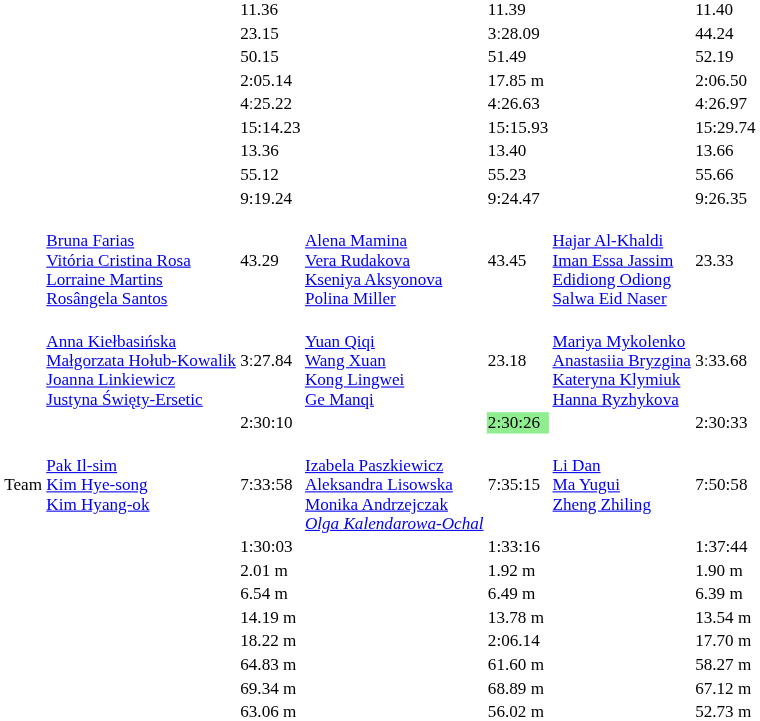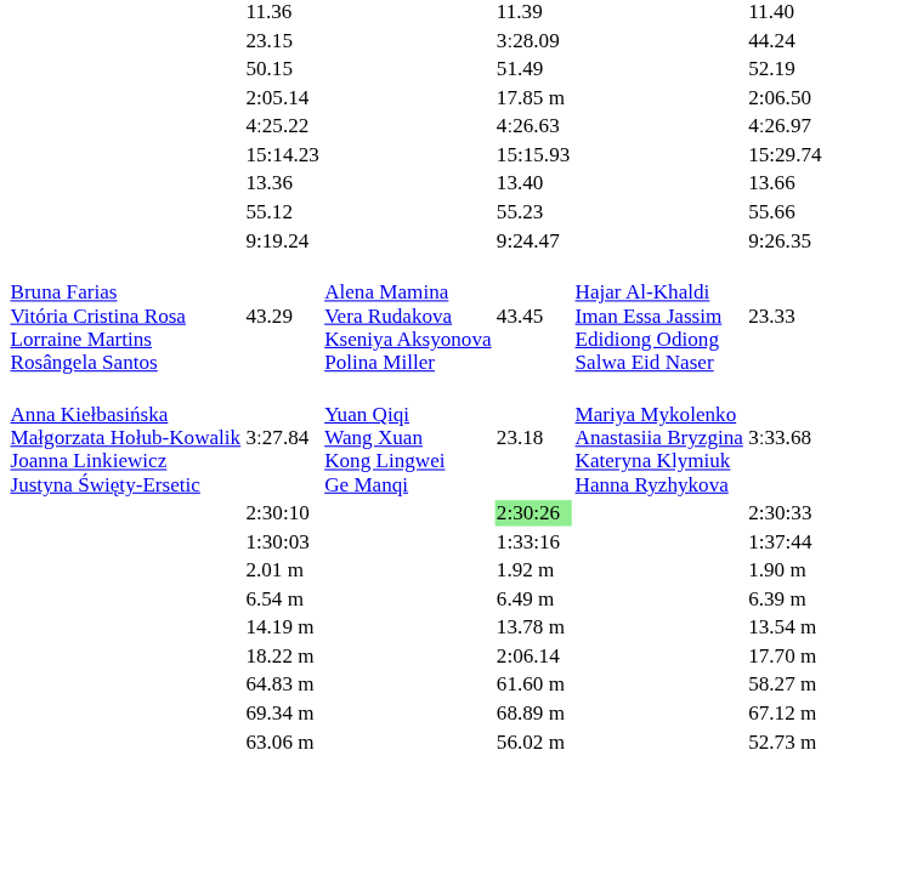- row: Team | Pak Il-sim Kim Hye-song Kim Hyang-ok | 7:33:58 | Izabela Paszkiewicz Aleksandra Lisowska Monika Andrzejczak Olga Kalendarowa-Ochal | 7:35:15 | Li Dan Ma Yugui Zheng Zhiling | 7:50:58
